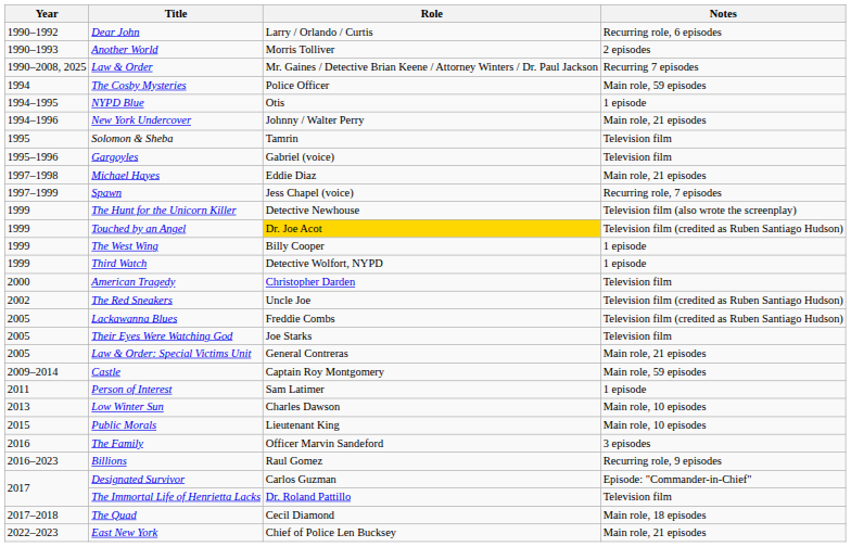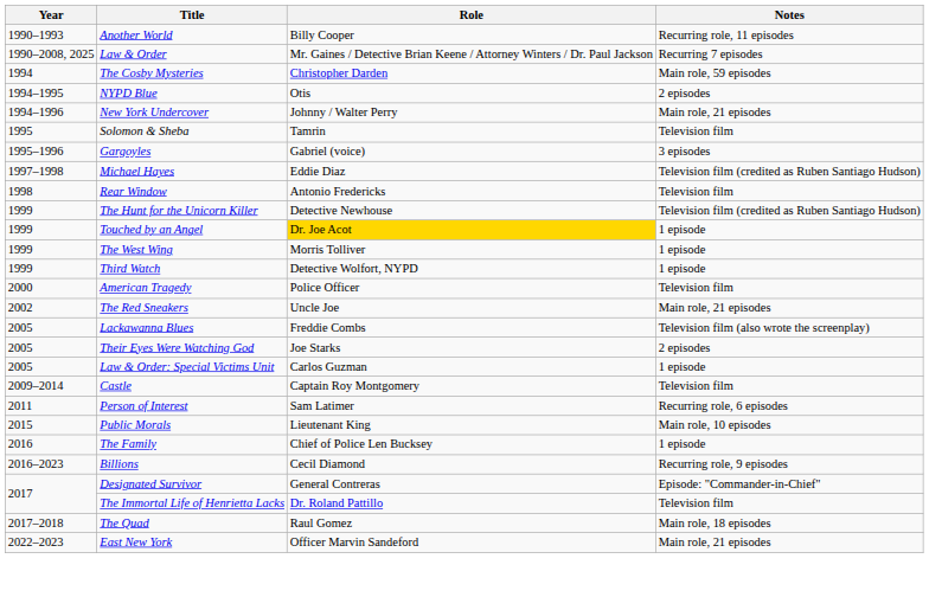- row: 1990–1992 | Dear John | Larry / Orlando / Curtis | Recurring role, 6 episodes
Another World | Role: Morris Tolliver -> Billy Cooper
Another World | Notes: 2 episodes -> Recurring role, 11 episodes
The Cosby Mysteries | Role: Police Officer -> Christopher Darden
NYPD Blue | Notes: 1 episode -> 2 episodes
Gargoyles | Notes: Television film -> 3 episodes
Michael Hayes | Notes: Main role, 21 episodes -> Television film (credited as Ruben Santiago Hudson)
- row: 1997–1999 | Spawn | Jess Chapel (voice) | Recurring role, 7 episodes
+ row: 1998 | Rear Window | Antonio Fredericks | Television film
The Hunt for the Unicorn Killer | Notes: Television film (also wrote the screenplay) -> Television film (credited as Ruben Santiago Hudson)
Touched by an Angel | Notes: Television film (credited as Ruben Santiago Hudson) -> 1 episode
The West Wing | Role: Billy Cooper -> Morris Tolliver
American Tragedy | Role: Christopher Darden -> Police Officer
The Red Sneakers | Notes: Television film (credited as Ruben Santiago Hudson) -> Main role, 21 episodes
Lackawanna Blues | Notes: Television film (credited as Ruben Santiago Hudson) -> Television film (also wrote the screenplay)
Their Eyes Were Watching God | Notes: Television film -> 2 episodes
Law & Order: Special Victims Unit | Role: General Contreras -> Carlos Guzman
Law & Order: Special Victims Unit | Notes: Main role, 21 episodes -> 1 episode
Castle | Notes: Main role, 59 episodes -> Television film
Person of Interest | Notes: 1 episode -> Recurring role, 6 episodes
- row: 2013 | Low Winter Sun | Charles Dawson | Main role, 10 episodes
The Family | Role: Officer Marvin Sandeford -> Chief of Police Len Bucksey
The Family | Notes: 3 episodes -> 1 episode
Billions | Role: Raul Gomez -> Cecil Diamond
Designated Survivor | Role: Carlos Guzman -> General Contreras
The Quad | Role: Cecil Diamond -> Raul Gomez
East New York | Role: Chief of Police Len Bucksey -> Officer Marvin Sandeford
